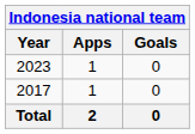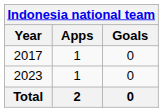rows swapped: 2017 <-> 2023
